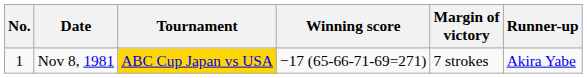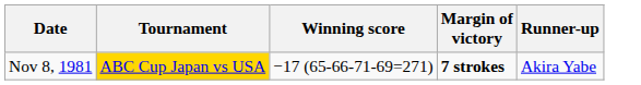- column: No. | 1
Nov 8, 1981 | Margin of victory: normal -> bold
